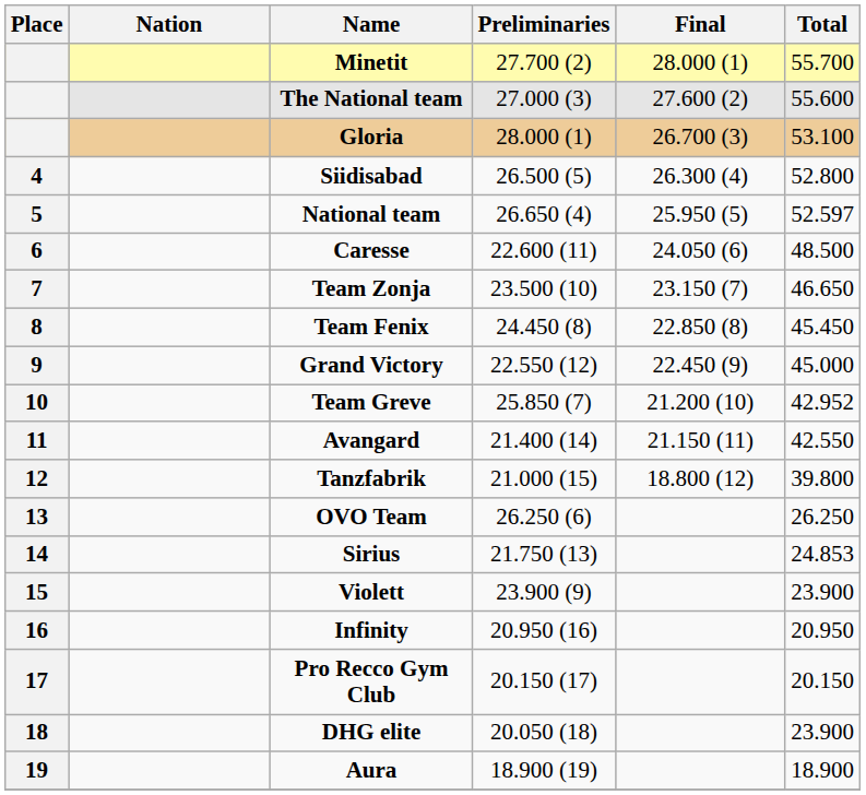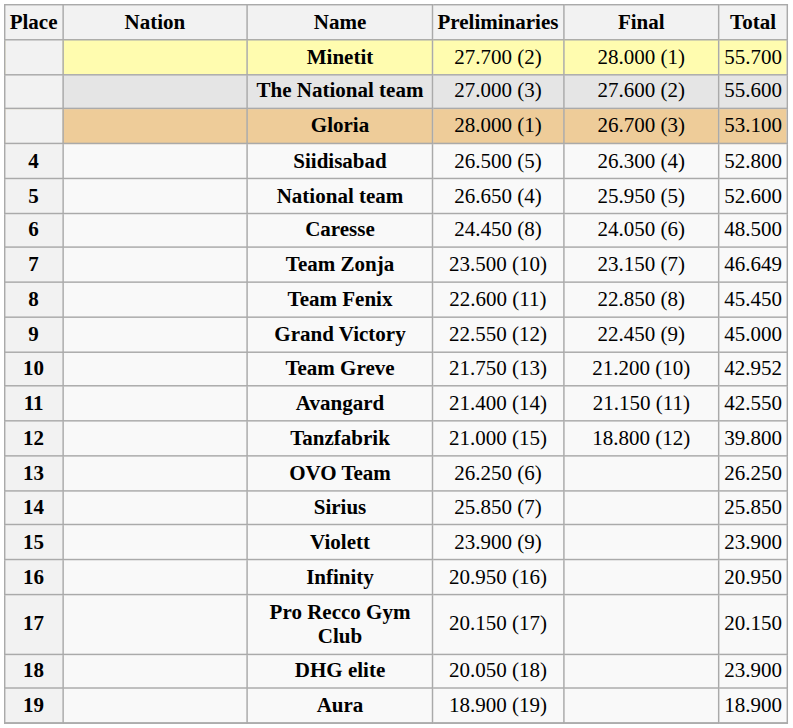National team | Total: 52.597 -> 52.600
Caresse | Preliminaries: 22.600 (11) -> 24.450 (8)
Team Zonja | Total: 46.650 -> 46.649
Team Fenix | Preliminaries: 24.450 (8) -> 22.600 (11)
Team Greve | Preliminaries: 25.850 (7) -> 21.750 (13)
Sirius | Preliminaries: 21.750 (13) -> 25.850 (7)
Sirius | Total: 24.853 -> 25.850
